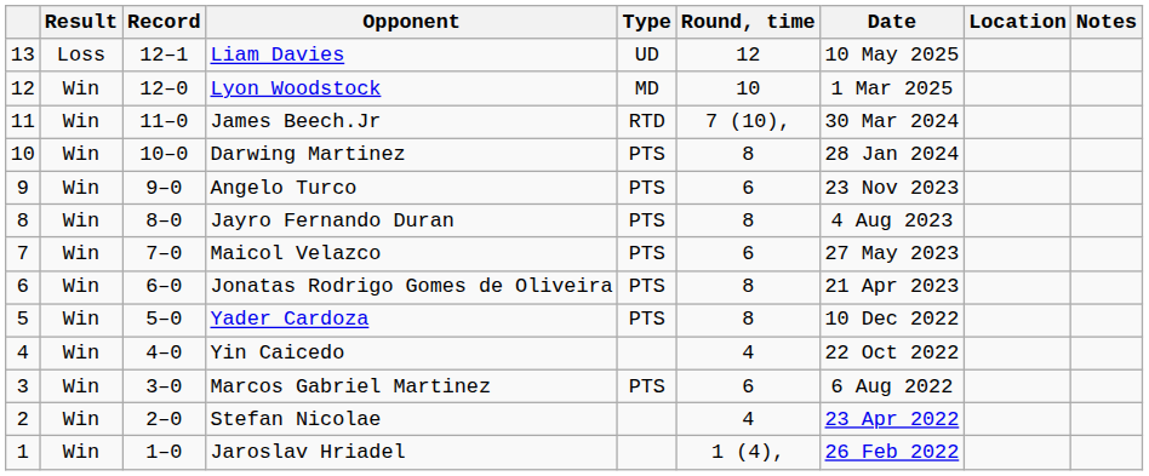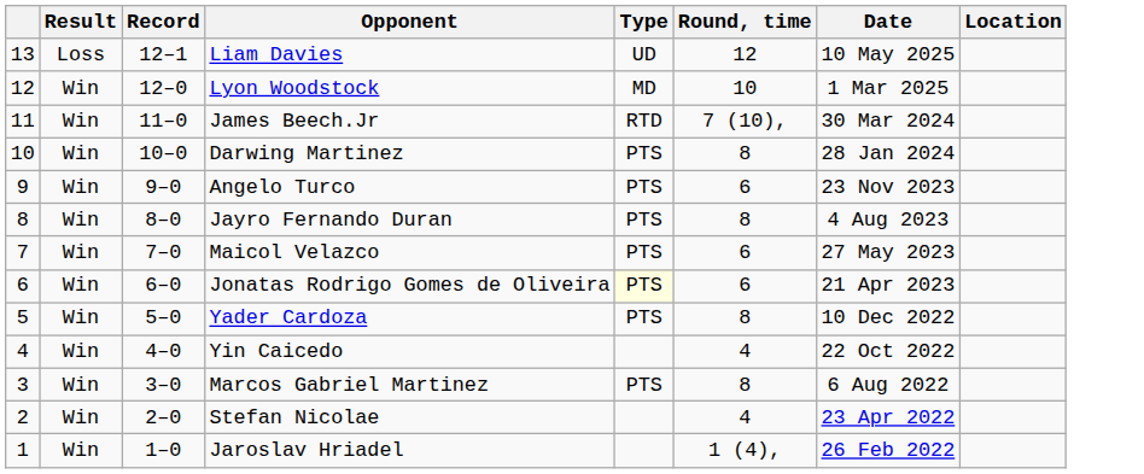- column: Notes
Jonatas Rodrigo Gomes de Oliveira | Type: no background -> lightyellow background
Jonatas Rodrigo Gomes de Oliveira | Round, time: 8 -> 6
Marcos Gabriel Martinez | Round, time: 6 -> 8
